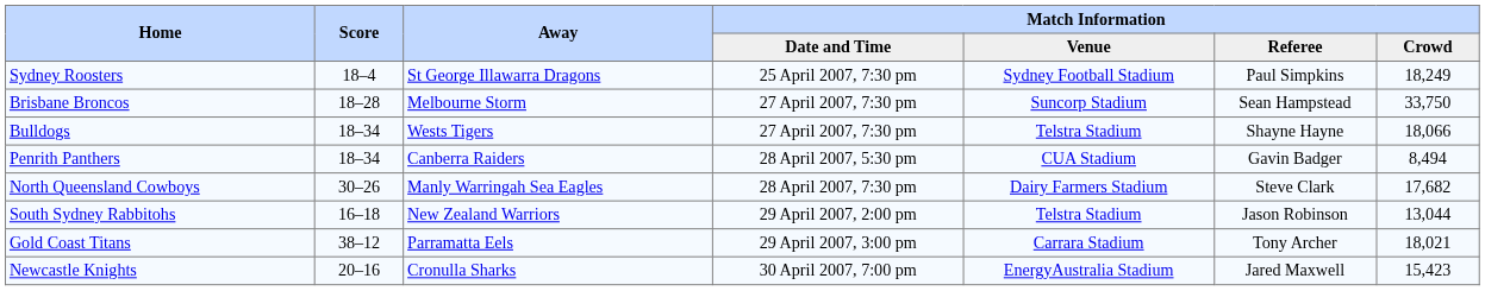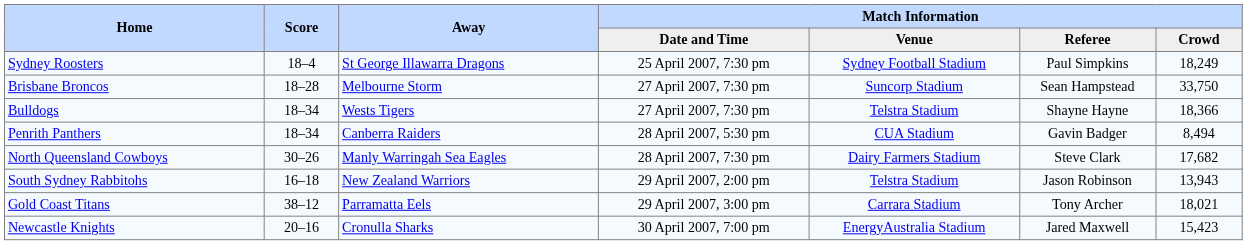Bulldogs | Match Information / Crowd: 18,066 -> 18,366
South Sydney Rabbitohs | Match Information / Crowd: 13,044 -> 13,943
